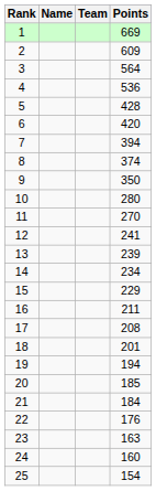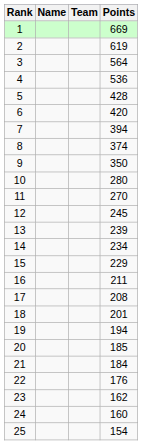2 | Points: 609 -> 619
12 | Points: 241 -> 245
23 | Points: 163 -> 162
